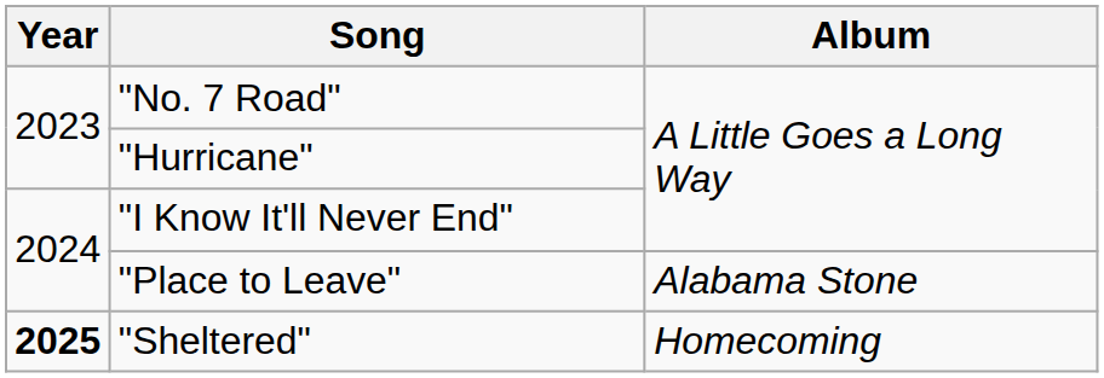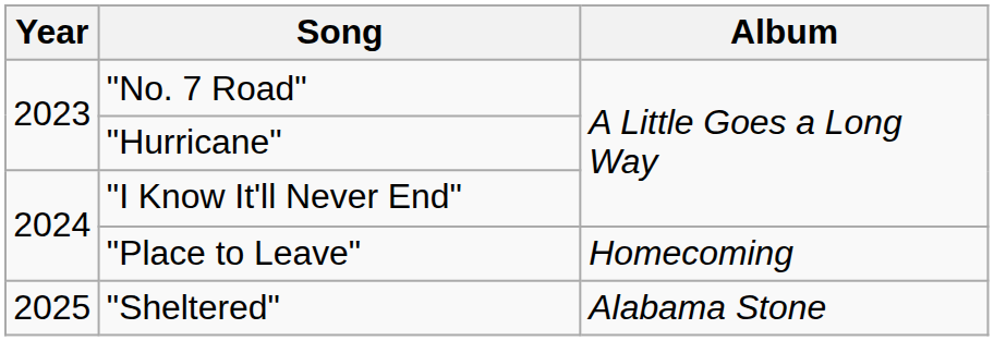"Place to Leave" | Album: Alabama Stone -> Homecoming
"Sheltered" | Year: bold -> normal
"Sheltered" | Album: Homecoming -> Alabama Stone
